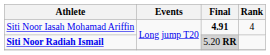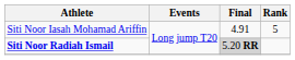Siti Noor Iasah Mohamad Ariffin | Final: bold -> normal
Siti Noor Iasah Mohamad Ariffin | Rank: 4 -> 5
